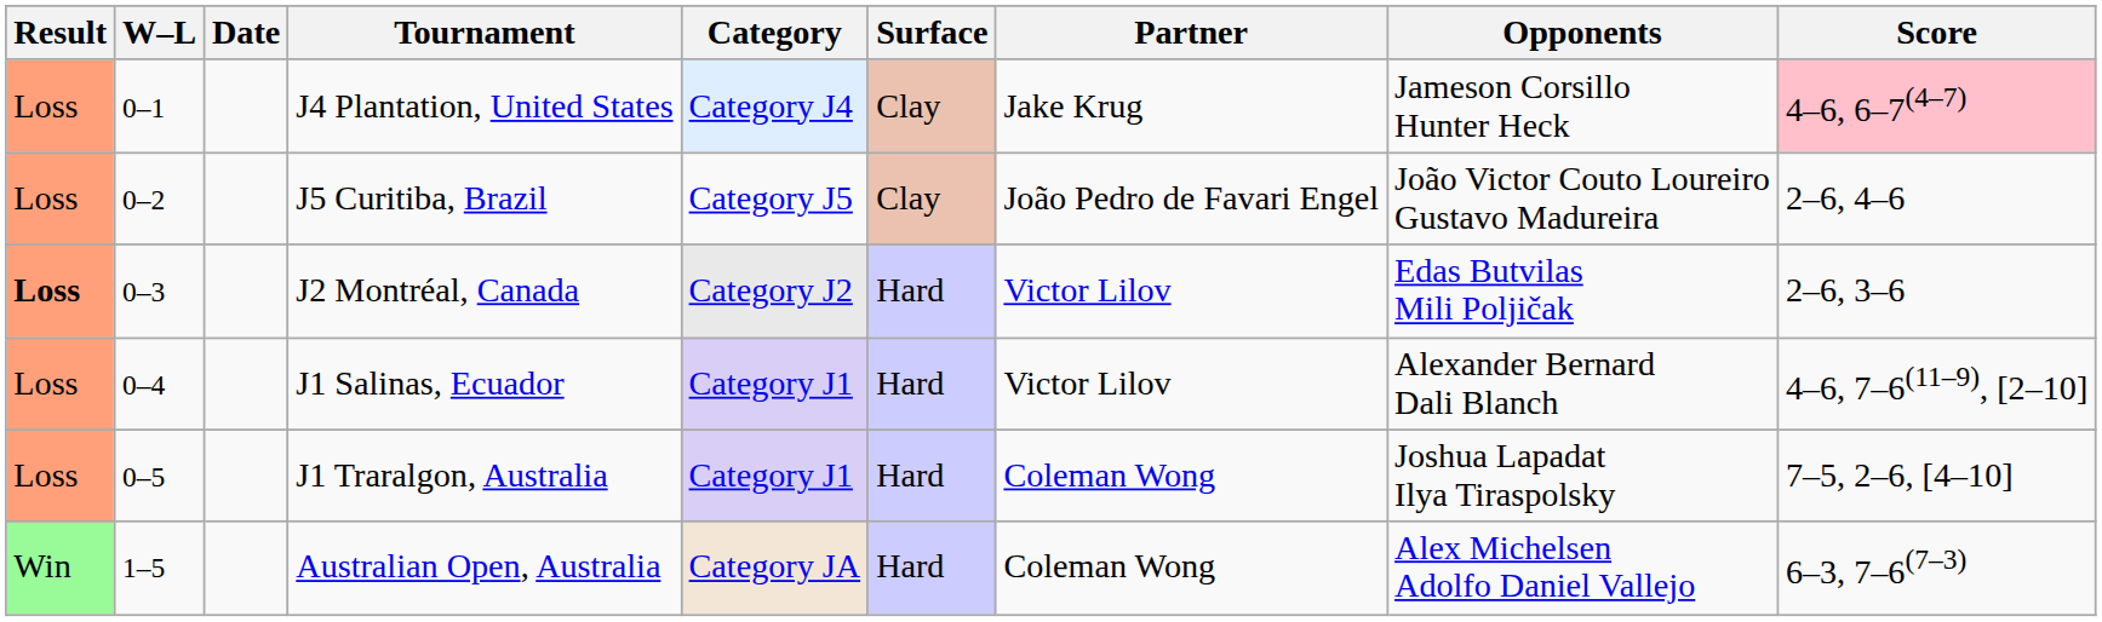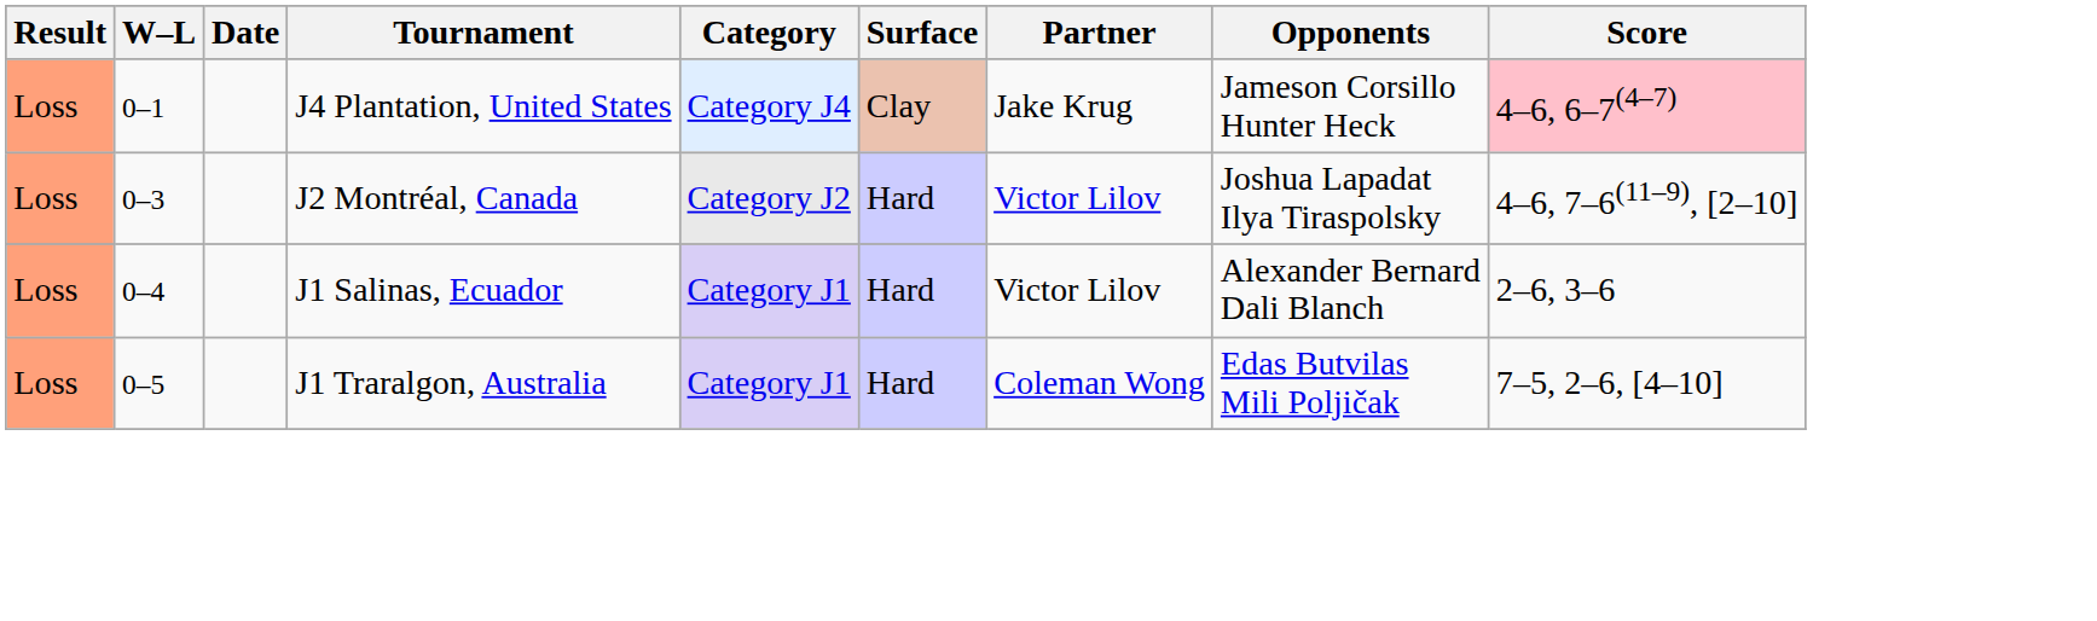- row: Loss | 0–2 | J5 Curitiba, Brazil | Category J5 | Clay | João Pedro de Favari Engel | João Victor Couto Loureiro Gustavo Madureira | 2–6, 4–6
J2 Montréal, Canada | Result: bold -> normal
J2 Montréal, Canada | Opponents: Edas Butvilas Mili Poljičak -> Joshua Lapadat Ilya Tiraspolsky
J2 Montréal, Canada | Score: 2–6, 3–6 -> 4–6, 7–6(11–9), [2–10]
J1 Salinas, Ecuador | Score: 4–6, 7–6(11–9), [2–10] -> 2–6, 3–6
J1 Traralgon, Australia | Opponents: Joshua Lapadat Ilya Tiraspolsky -> Edas Butvilas Mili Poljičak
- row: Win | 1–5 | Australian Open, Australia | Category JA | Hard | Coleman Wong | Alex Michelsen Adolfo Daniel Vallejo | 6–3, 7–6(7–3)
